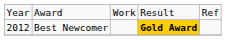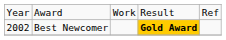Best Newcomer | column 1: 2012 -> 2002
